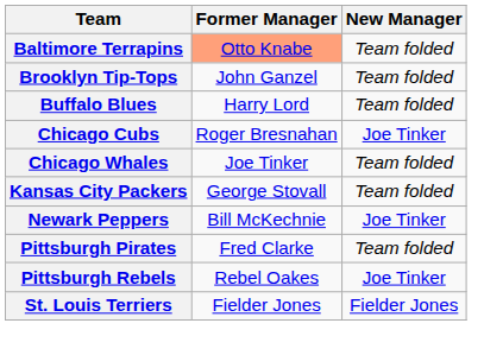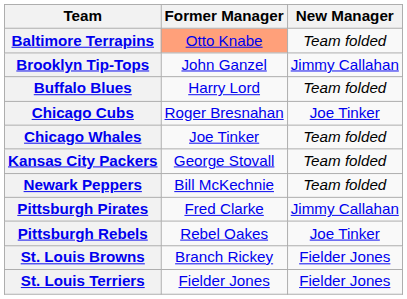Brooklyn Tip-Tops | New Manager: Team folded -> Jimmy Callahan
Newark Peppers | New Manager: Joe Tinker -> Team folded
Pittsburgh Pirates | New Manager: Team folded -> Jimmy Callahan
+ row: St. Louis Browns | Branch Rickey | Fielder Jones
